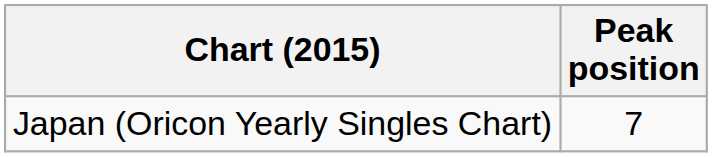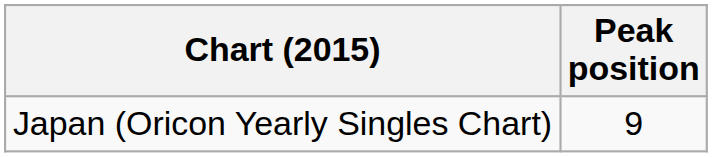Japan (Oricon Yearly Singles Chart) | Peak position: 7 -> 9
